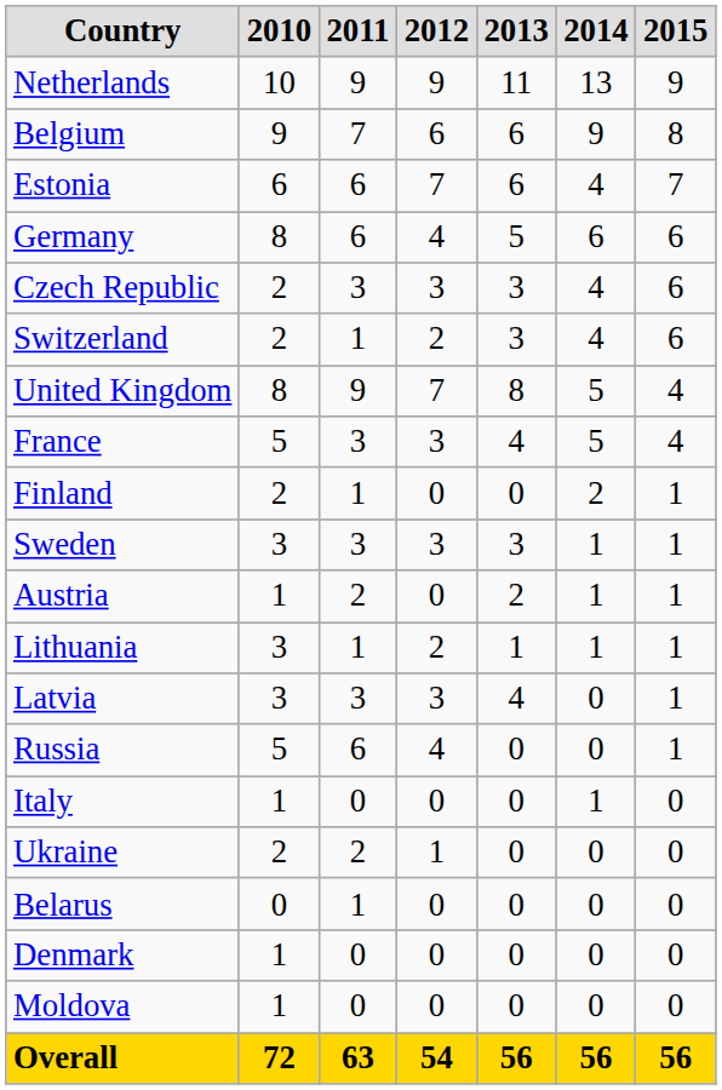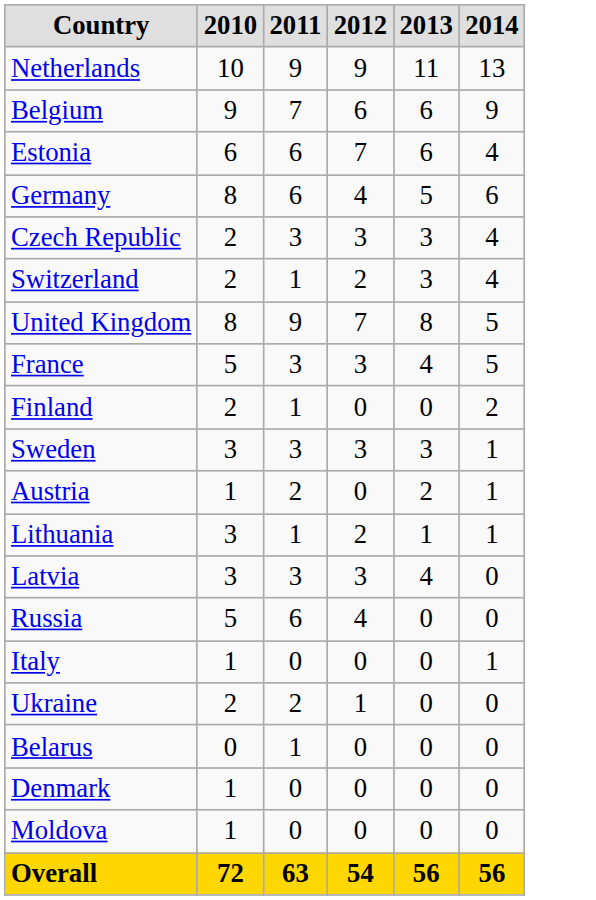- column: 2015 | 9 | 8 | 7 | 6 | 6 | 6 | 4 | 4 | 1 | 1 | 1 | 1 | 1 | 1 | 0 | 0 | 0 | 0 | 0 | 56
